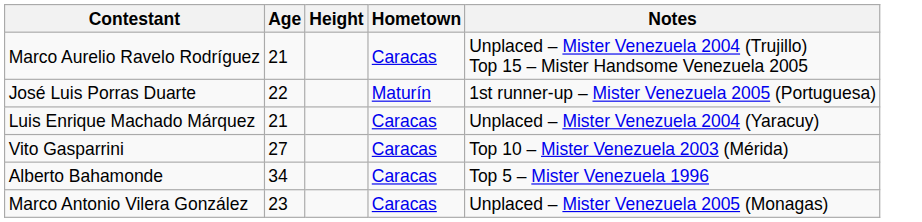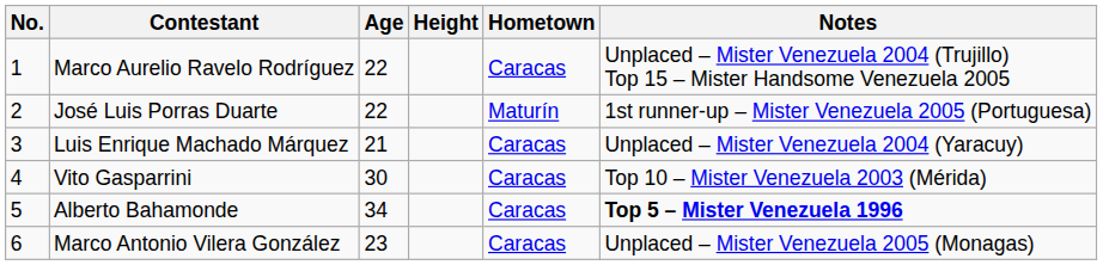+ column: No. | 1 | 2 | 3 | 4 | 5 | 6
Marco Aurelio Ravelo Rodríguez | Age: 21 -> 22
Vito Gasparrini | Age: 27 -> 30
Alberto Bahamonde | Notes: normal -> bold
